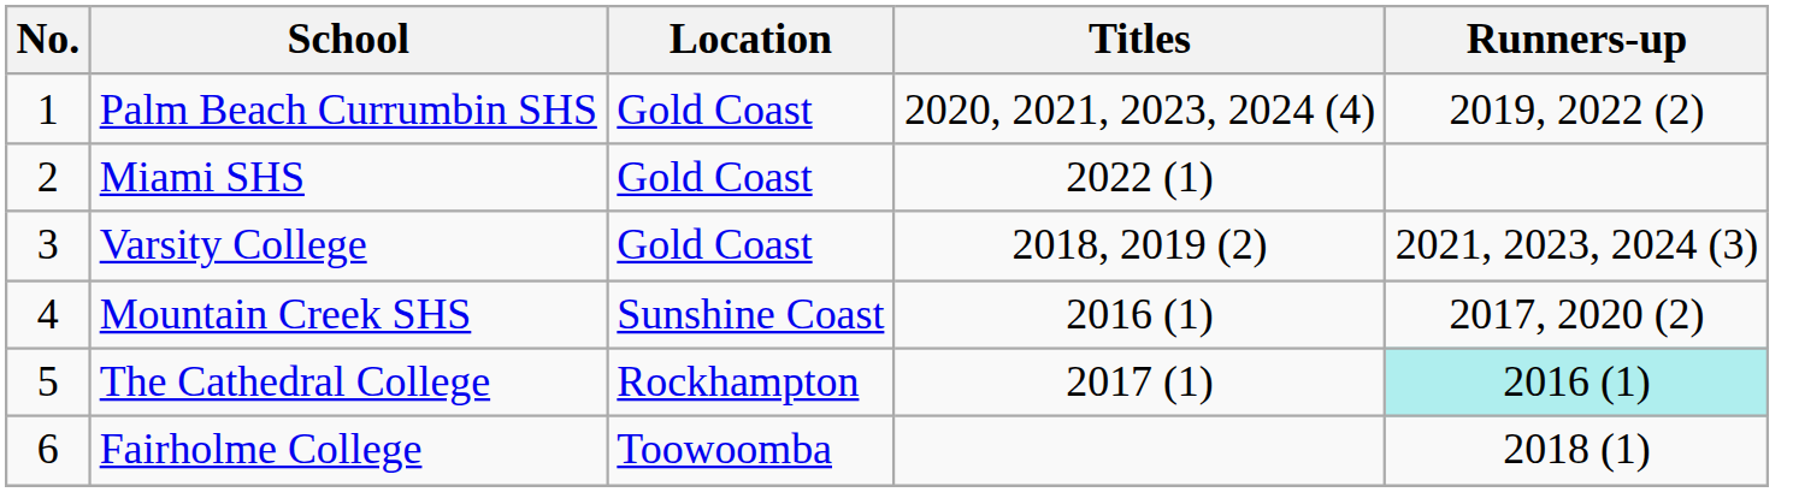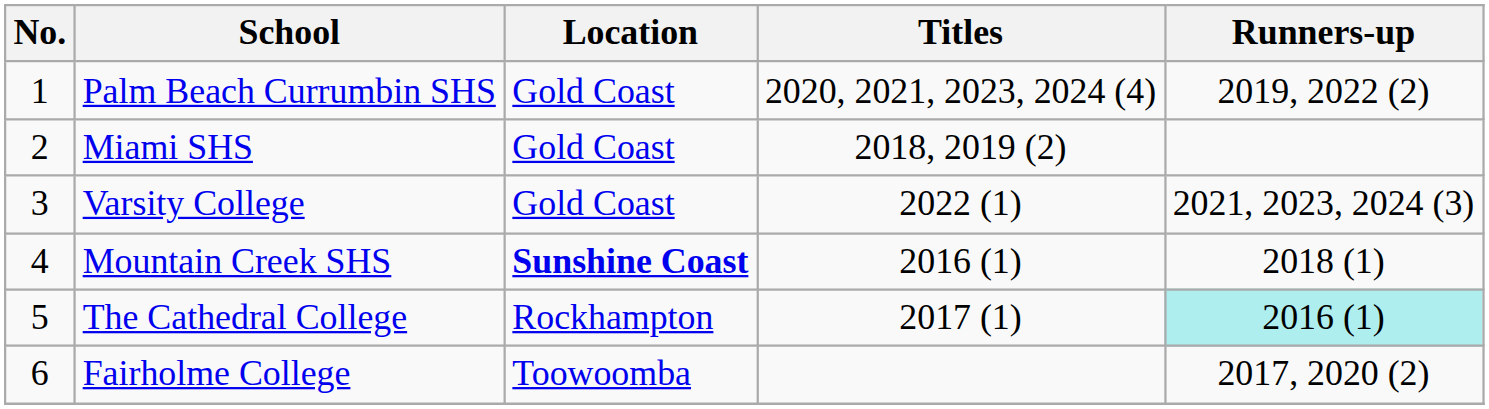Miami SHS | Titles: 2022 (1) -> 2018, 2019 (2)
Varsity College | Titles: 2018, 2019 (2) -> 2022 (1)
Mountain Creek SHS | Location: normal -> bold
Mountain Creek SHS | Runners-up: 2017, 2020 (2) -> 2018 (1)
Fairholme College | Runners-up: 2018 (1) -> 2017, 2020 (2)
